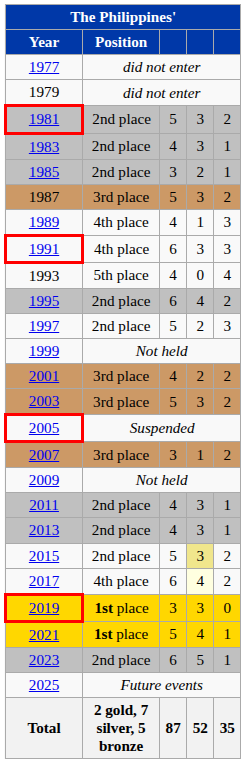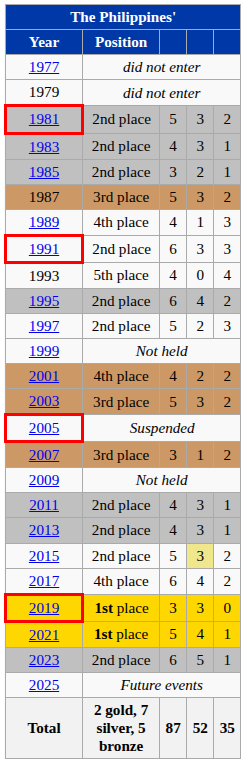1991 | Position: 4th place -> 2nd place
2001 | Position: 3rd place -> 4th place
2017 | column 4: lightyellow background -> no background
